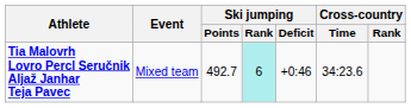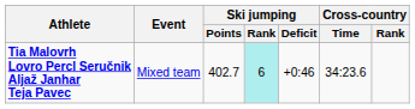Tia Malovrh Lovro Percl Seručnik Aljaž Janhar Teja Pavec | Ski jumping / Points: 492.7 -> 402.7
